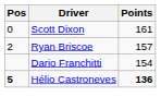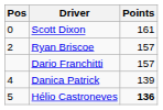Dario Franchitti | Points: 154 -> 157
+ row: 4 | Danica Patrick | 139
Hélio Castroneves | Pos: bold -> normal
